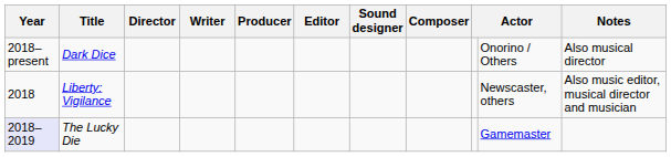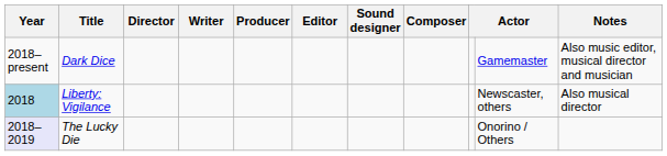Dark Dice | column 10: Onorino / Others -> Gamemaster
Dark Dice | Notes: Also musical director -> Also music editor, musical director and musician
Liberty: Vigilance | Year: no background -> lightblue background
Liberty: Vigilance | Notes: Also music editor, musical director and musician -> Also musical director
The Lucky Die | column 10: Gamemaster -> Onorino / Others
